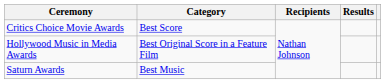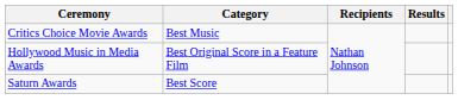Critics Choice Movie Awards | Category: Best Score -> Best Music
Saturn Awards | Category: Best Music -> Best Score
